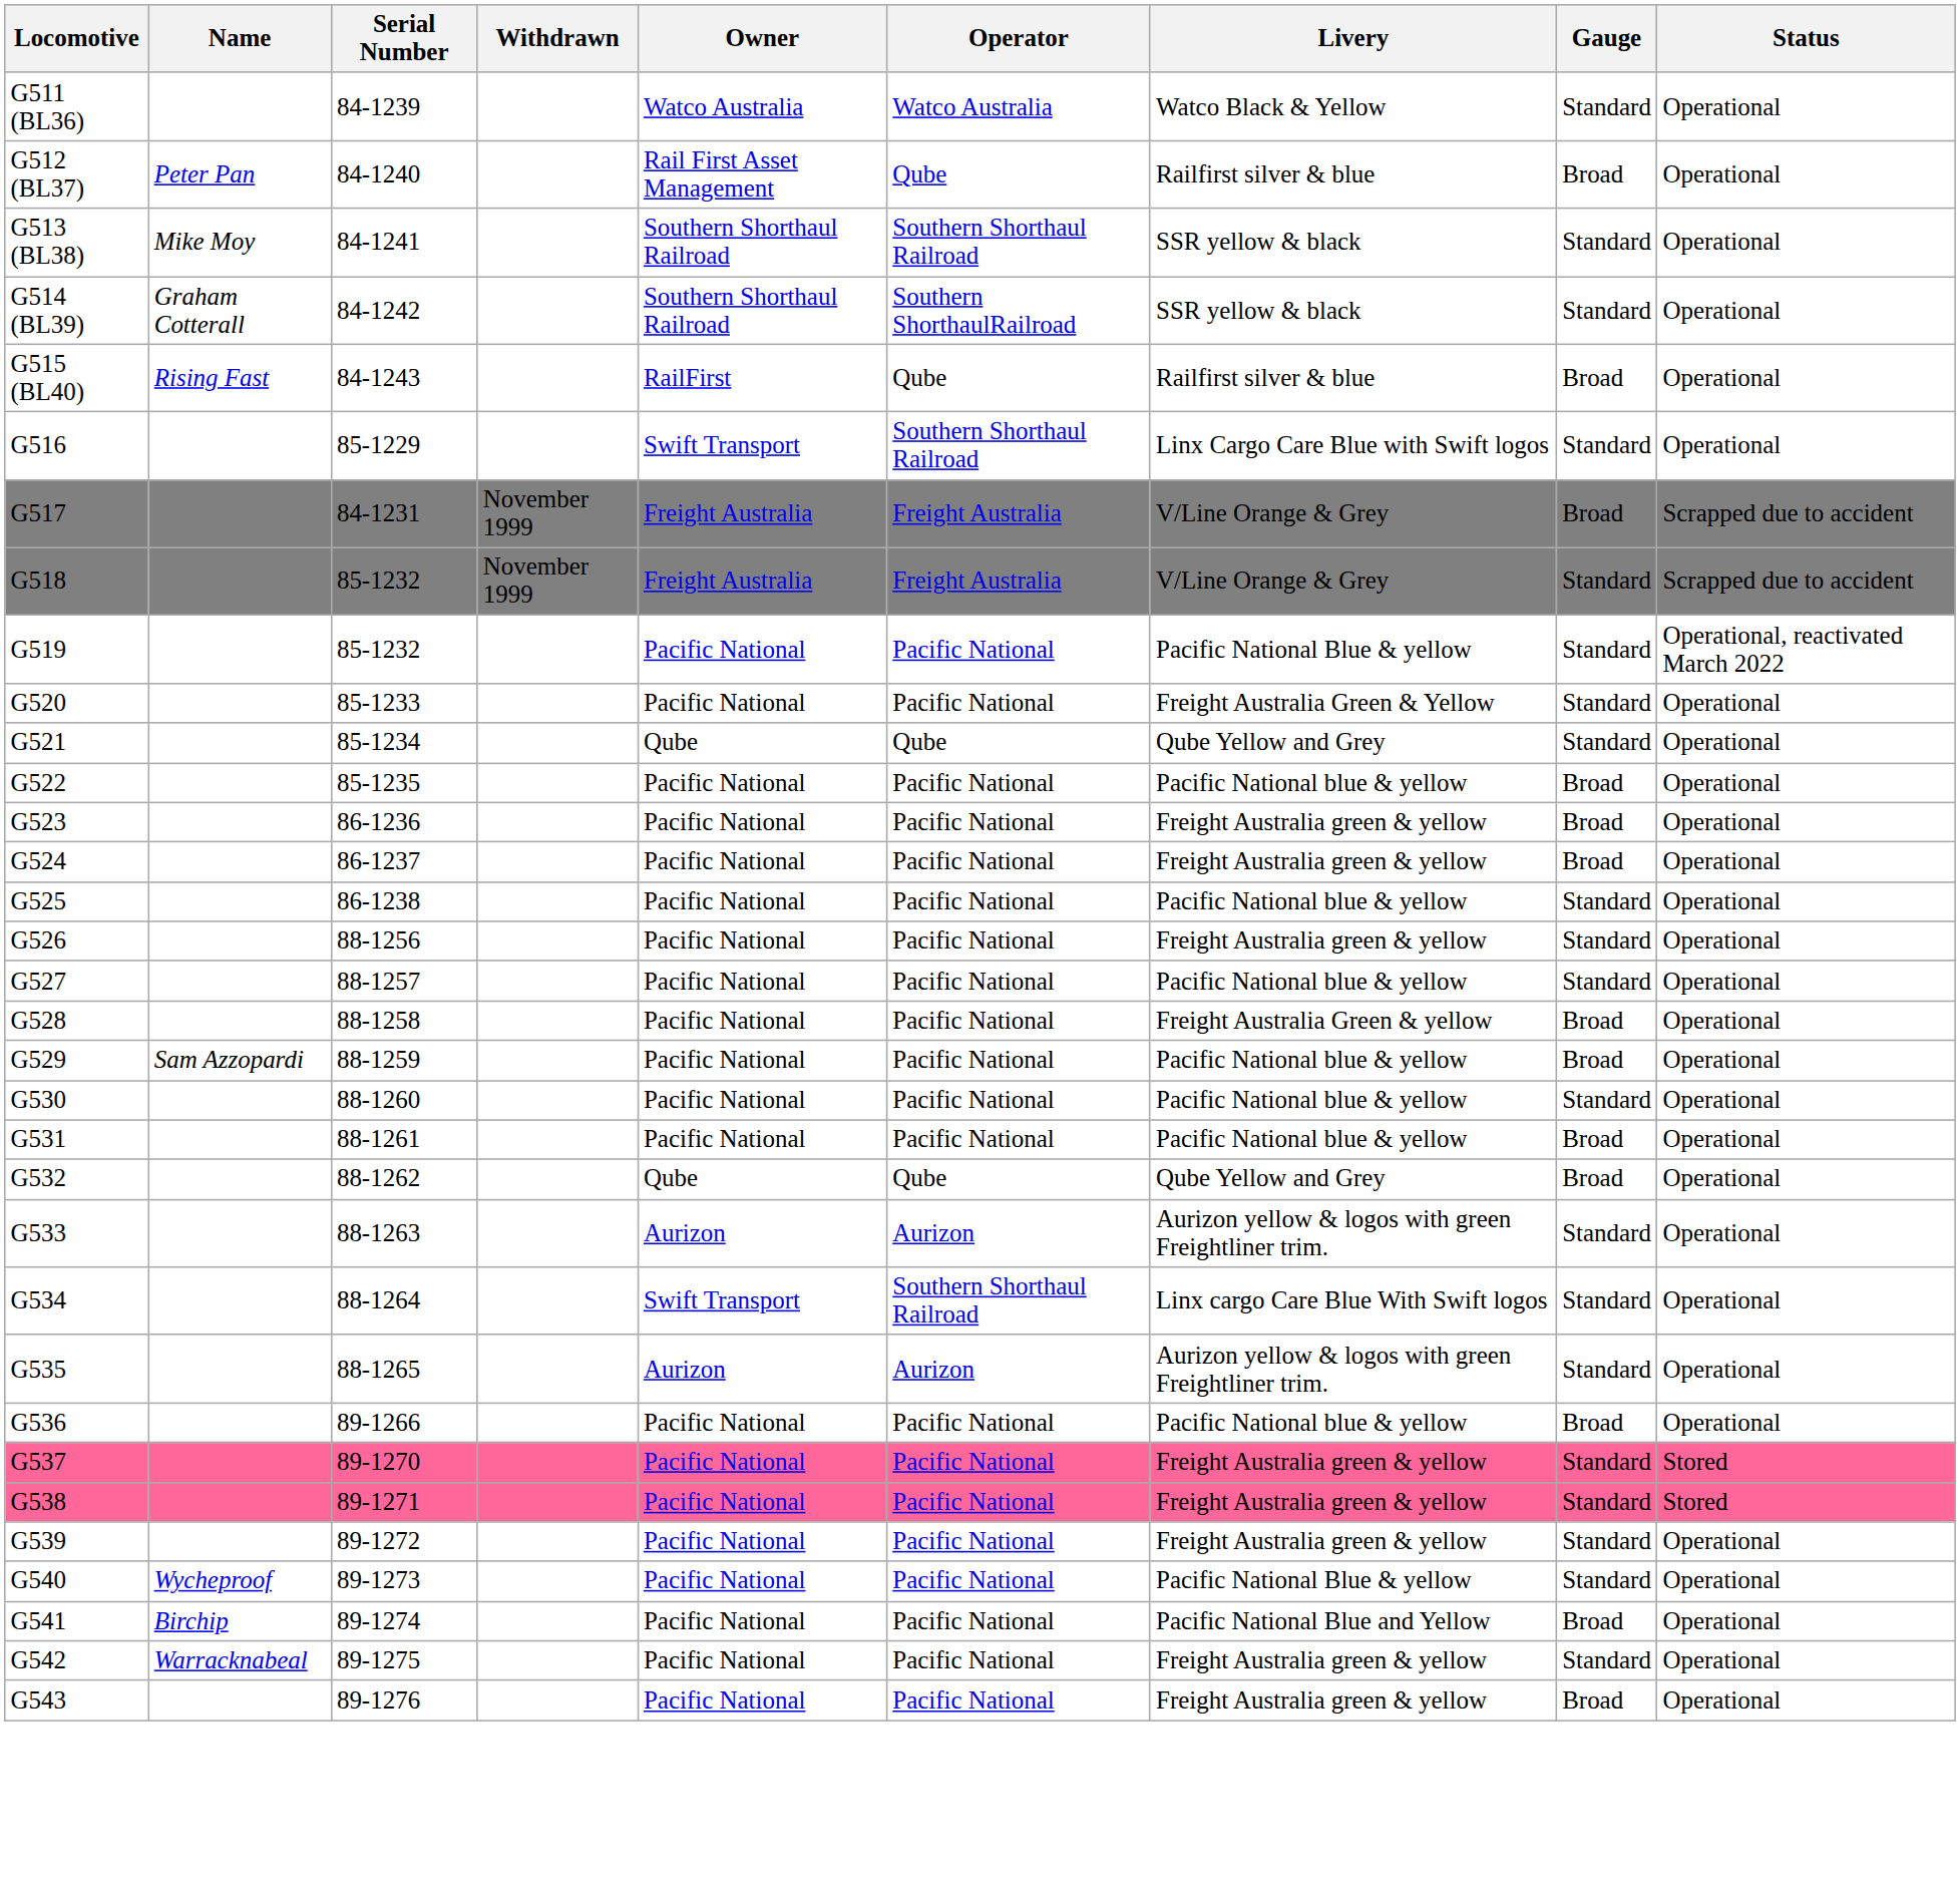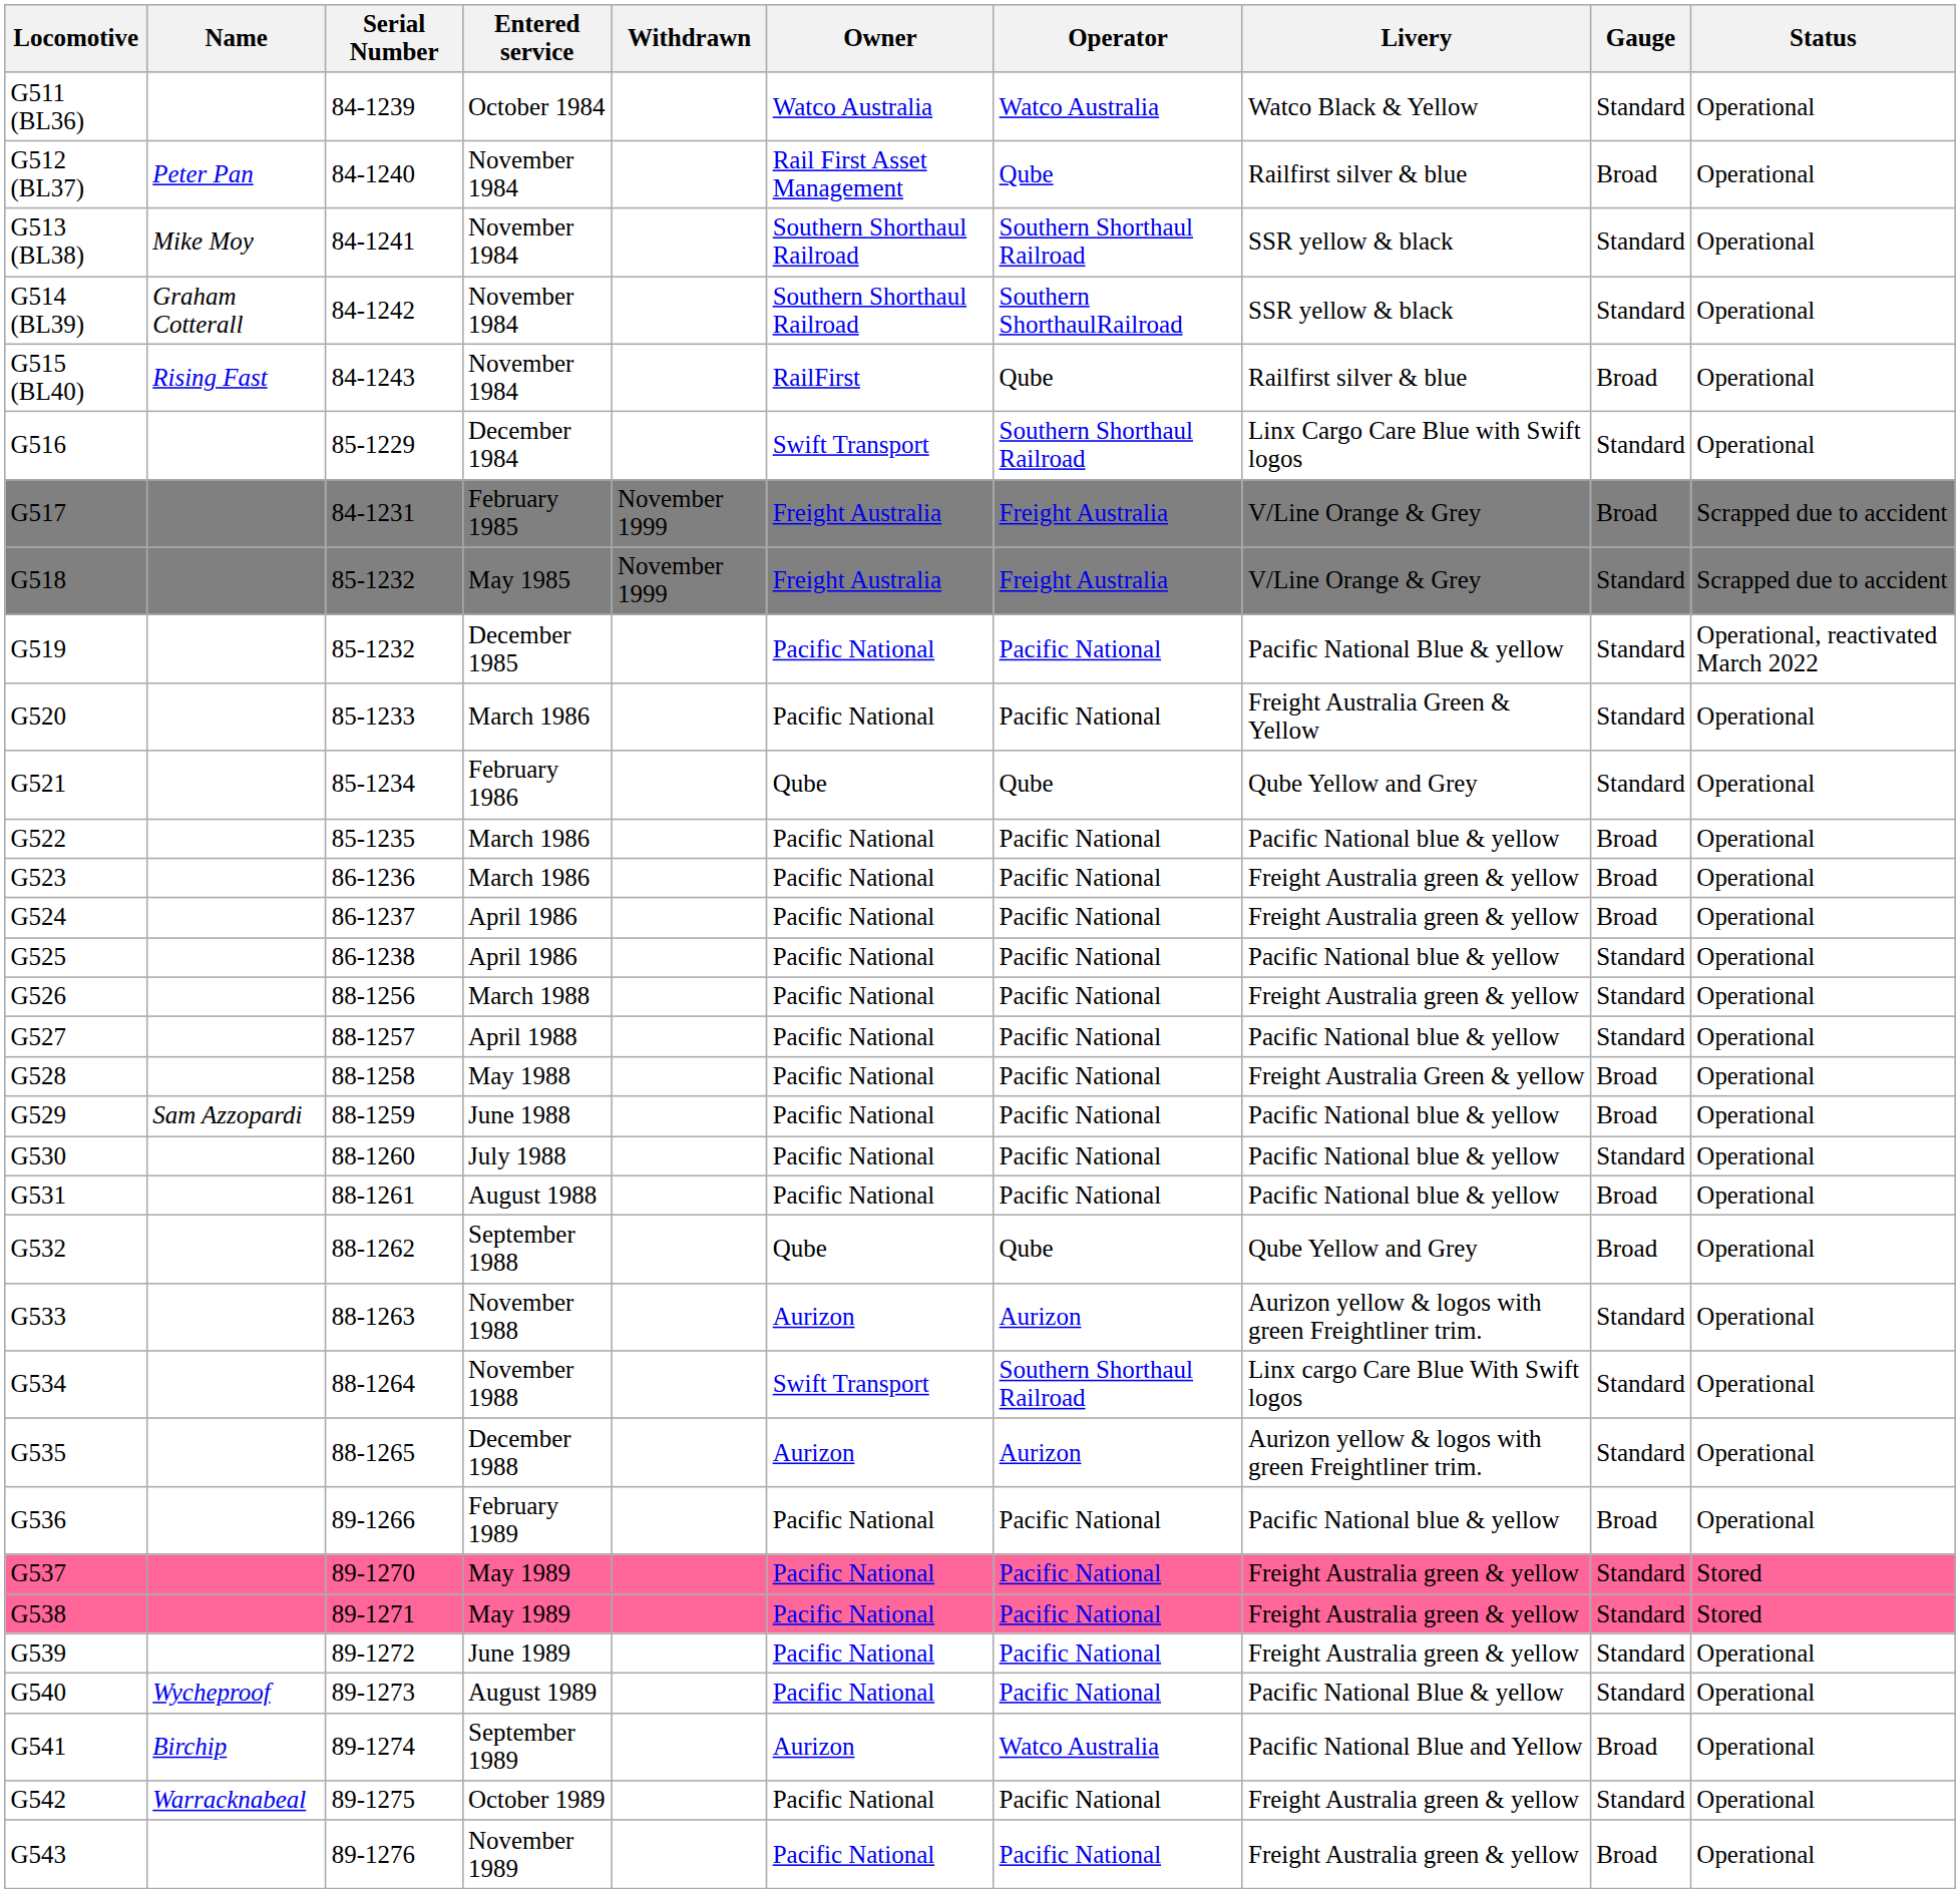+ column: Entered service | October 1984 | November 1984 | November 1984 | November 1984 | November 1984 | December 1984 | February 1985 | May 1985 | December 1985 | March 1986 | February 1986 | March 1986 | March 1986 | April 1986 | April 1986 | March 1988 | April 1988 | May 1988 | June 1988 | July 1988 | August 1988 | September 1988 | November 1988 | November 1988 | December 1988 | February 1989 | May 1989 | May 1989 | June 1989 | August 1989 | September 1989 | October 1989 | November 1989
G541 | Owner: Pacific National -> Aurizon
G541 | Operator: Pacific National -> Watco Australia
